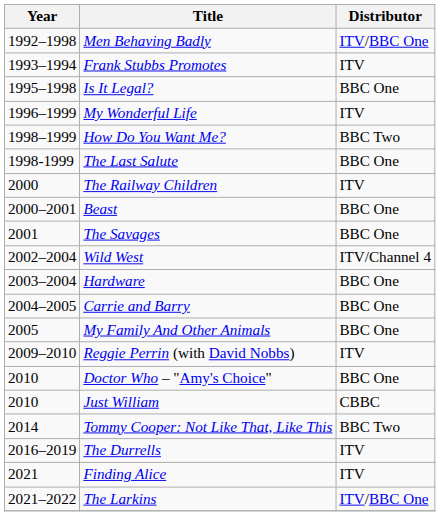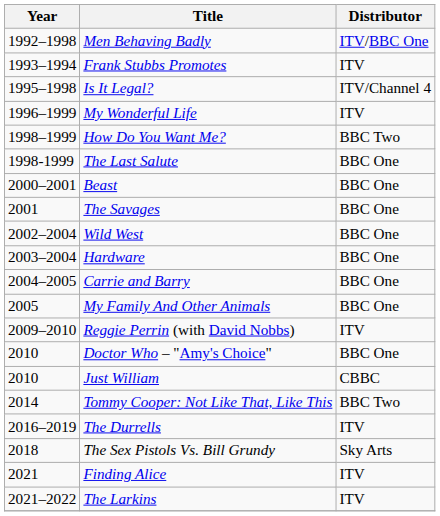Is It Legal? | Distributor: BBC One -> ITV/Channel 4
- row: 2000 | The Railway Children | ITV
Wild West | Distributor: ITV/Channel 4 -> BBC One
+ row: 2018 | The Sex Pistols Vs. Bill Grundy | Sky Arts
The Larkins | Distributor: ITV/BBC One -> ITV
